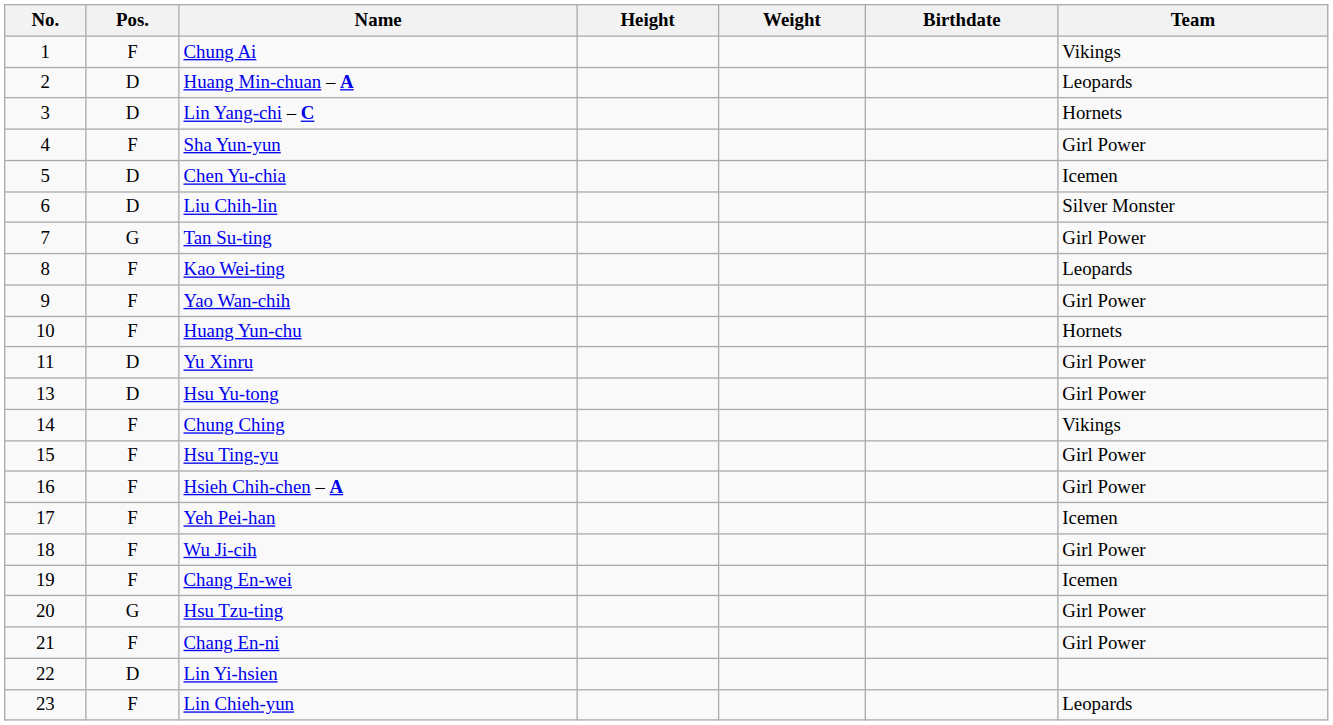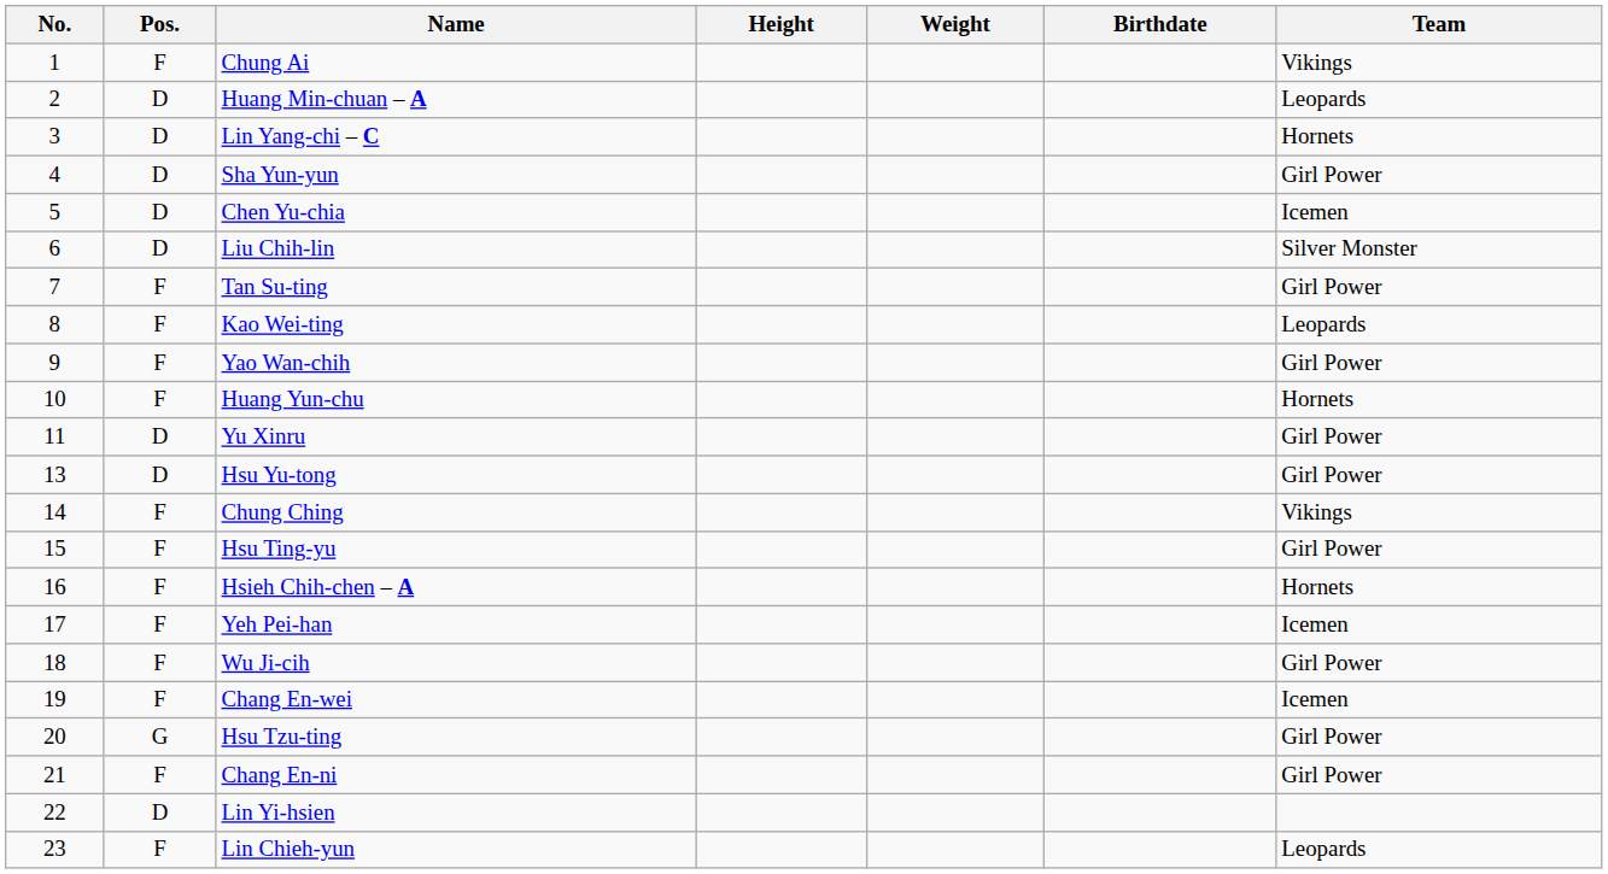Sha Yun-yun | Pos.: F -> D
Tan Su-ting | Pos.: G -> F
Hsieh Chih-chen – A | Team: Girl Power -> Hornets
